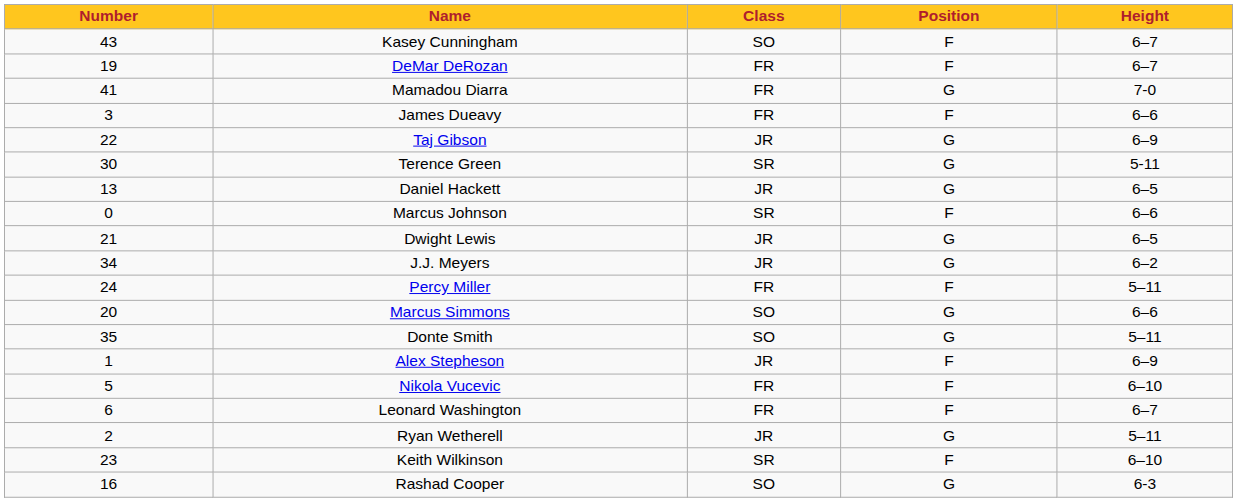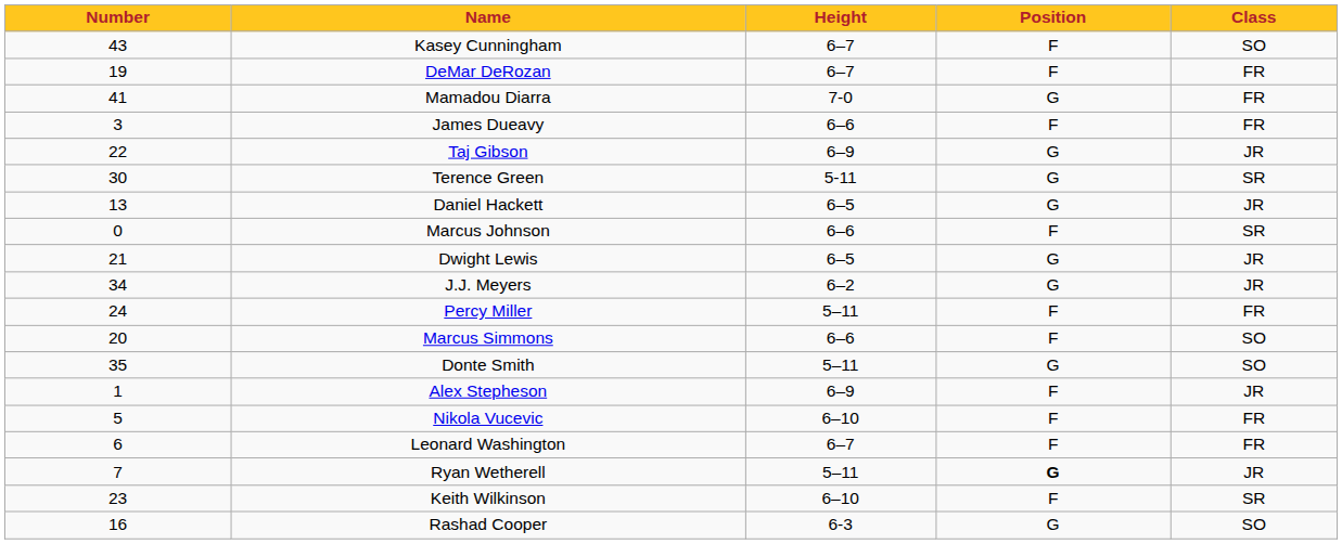columns swapped: Height <-> Class
Marcus Simmons | Position: G -> F
Ryan Wetherell | Number: 2 -> 7
Ryan Wetherell | Position: normal -> bold
